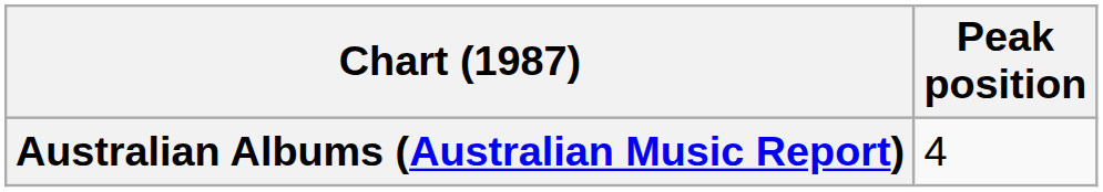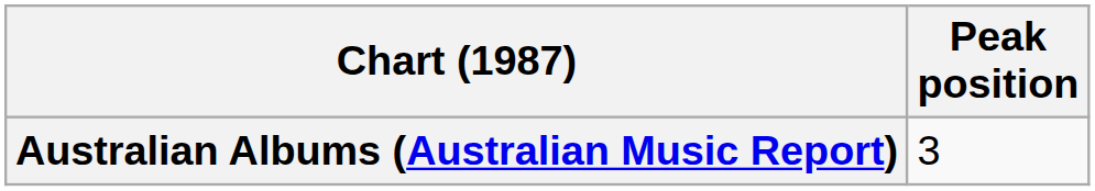Australian Albums (Australian Music Report) | Peak position: 4 -> 3
